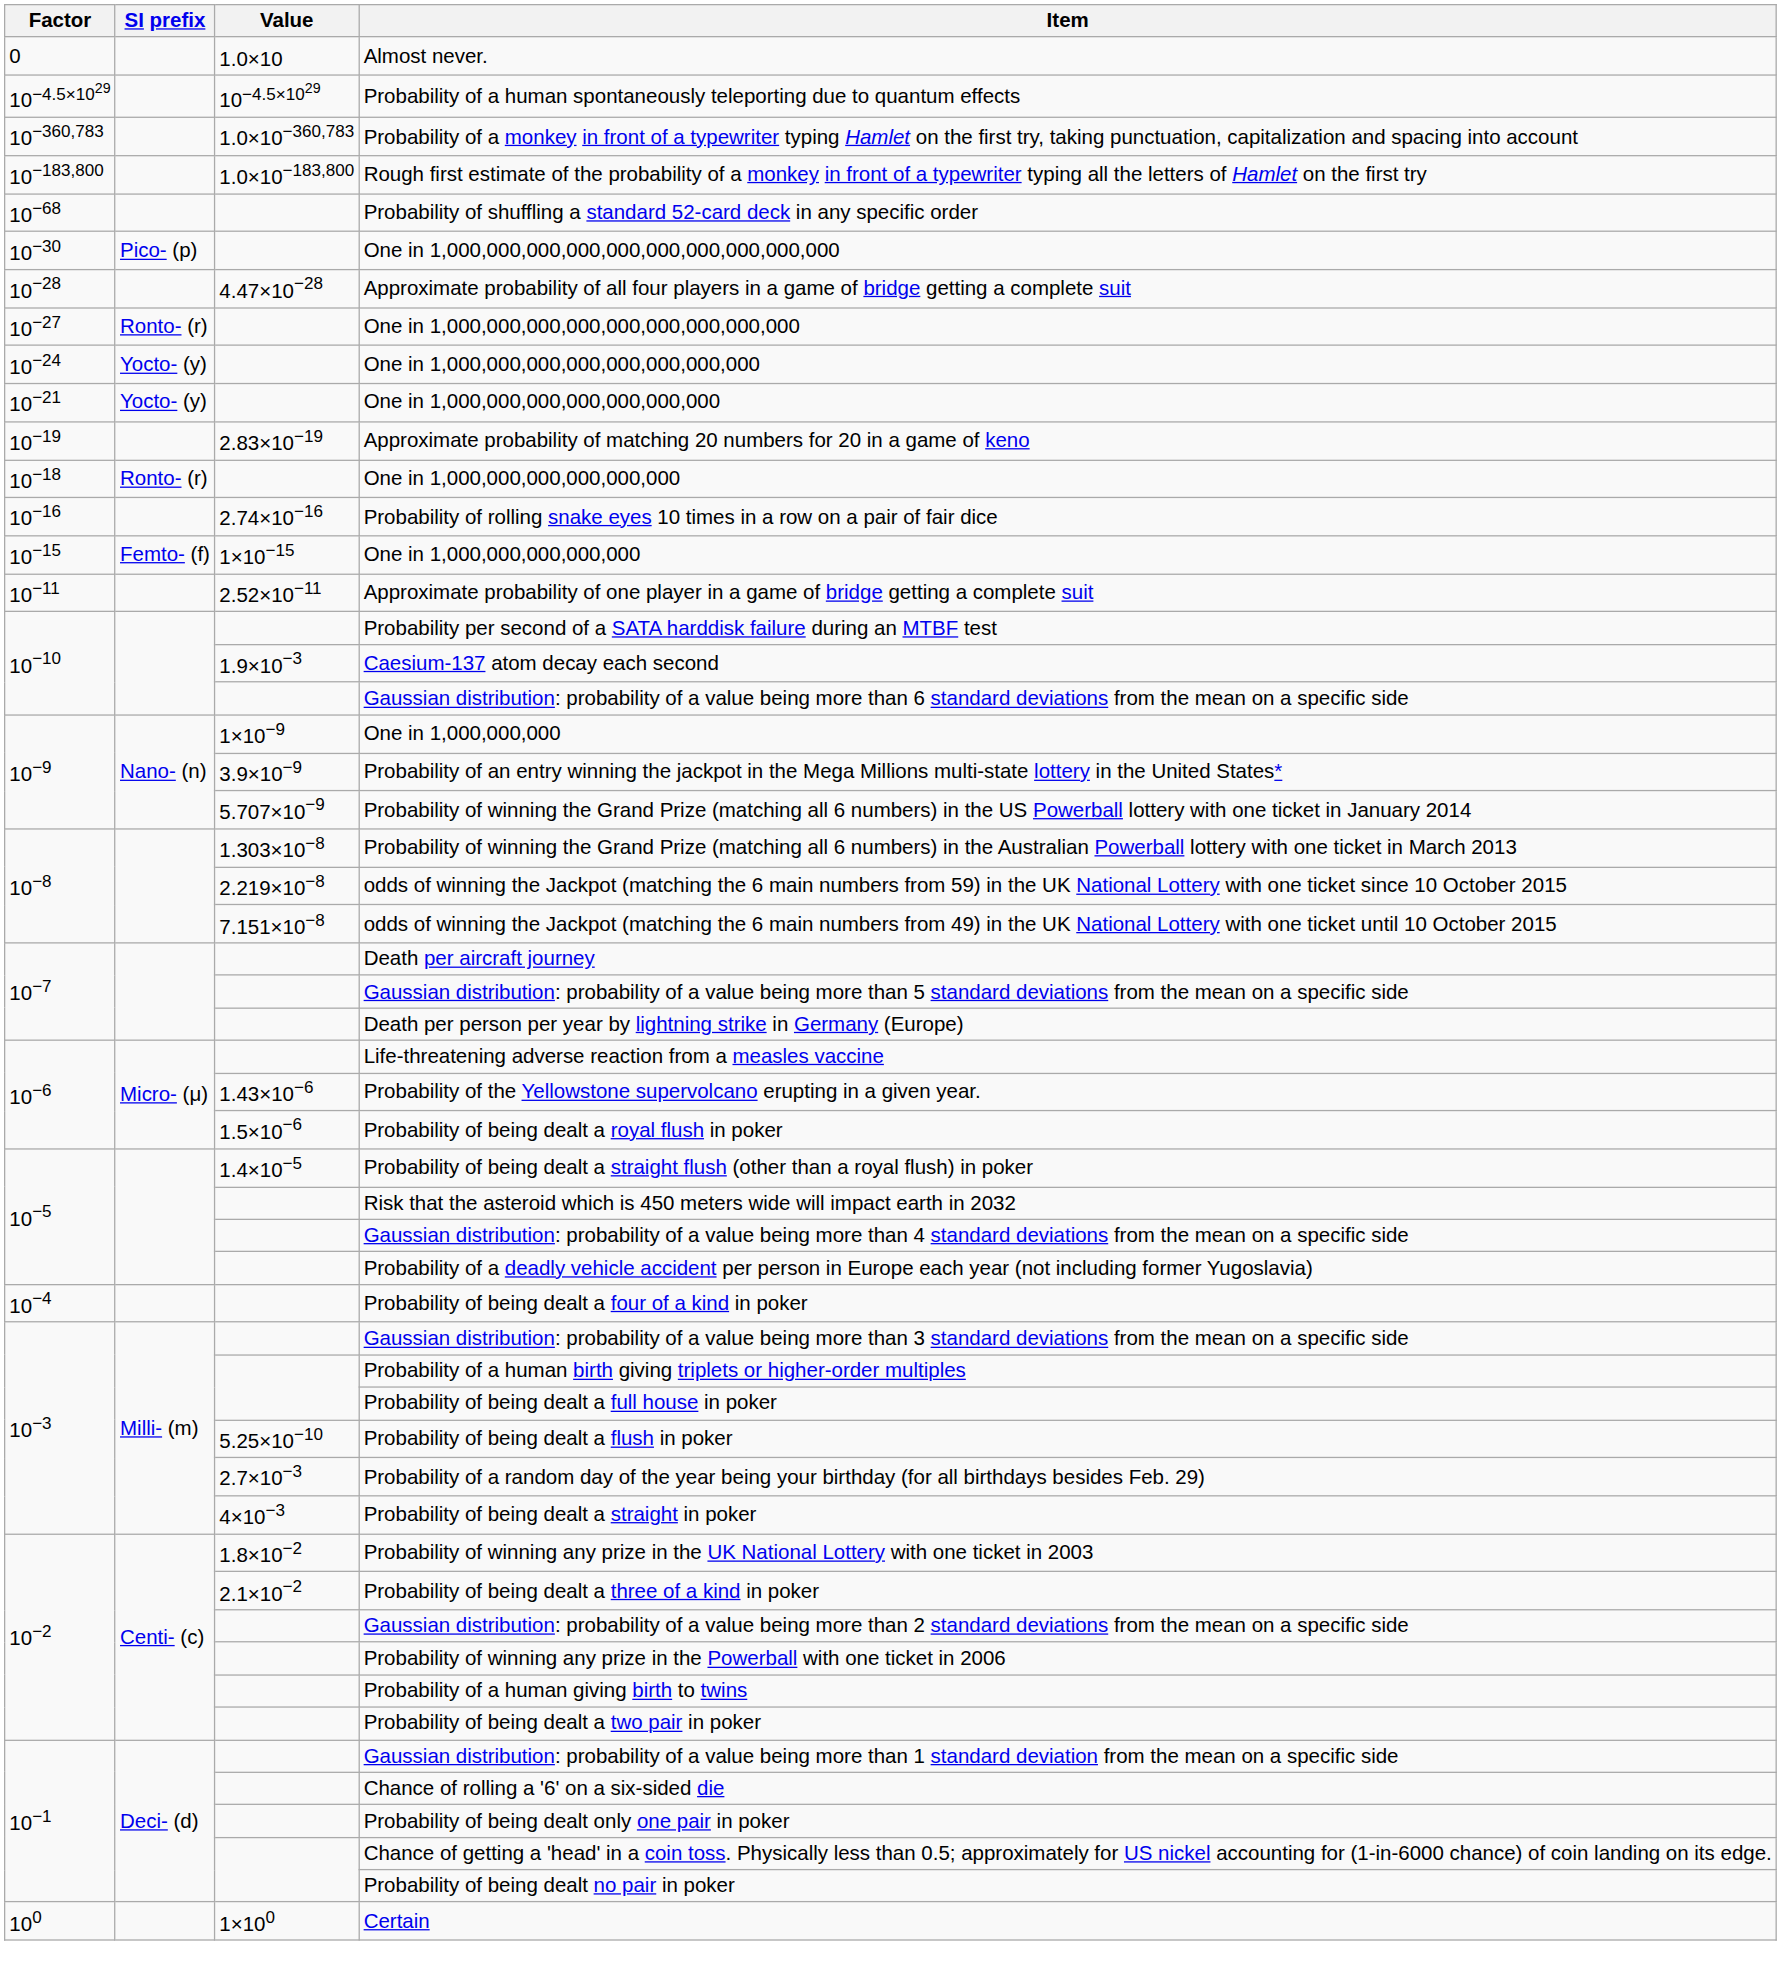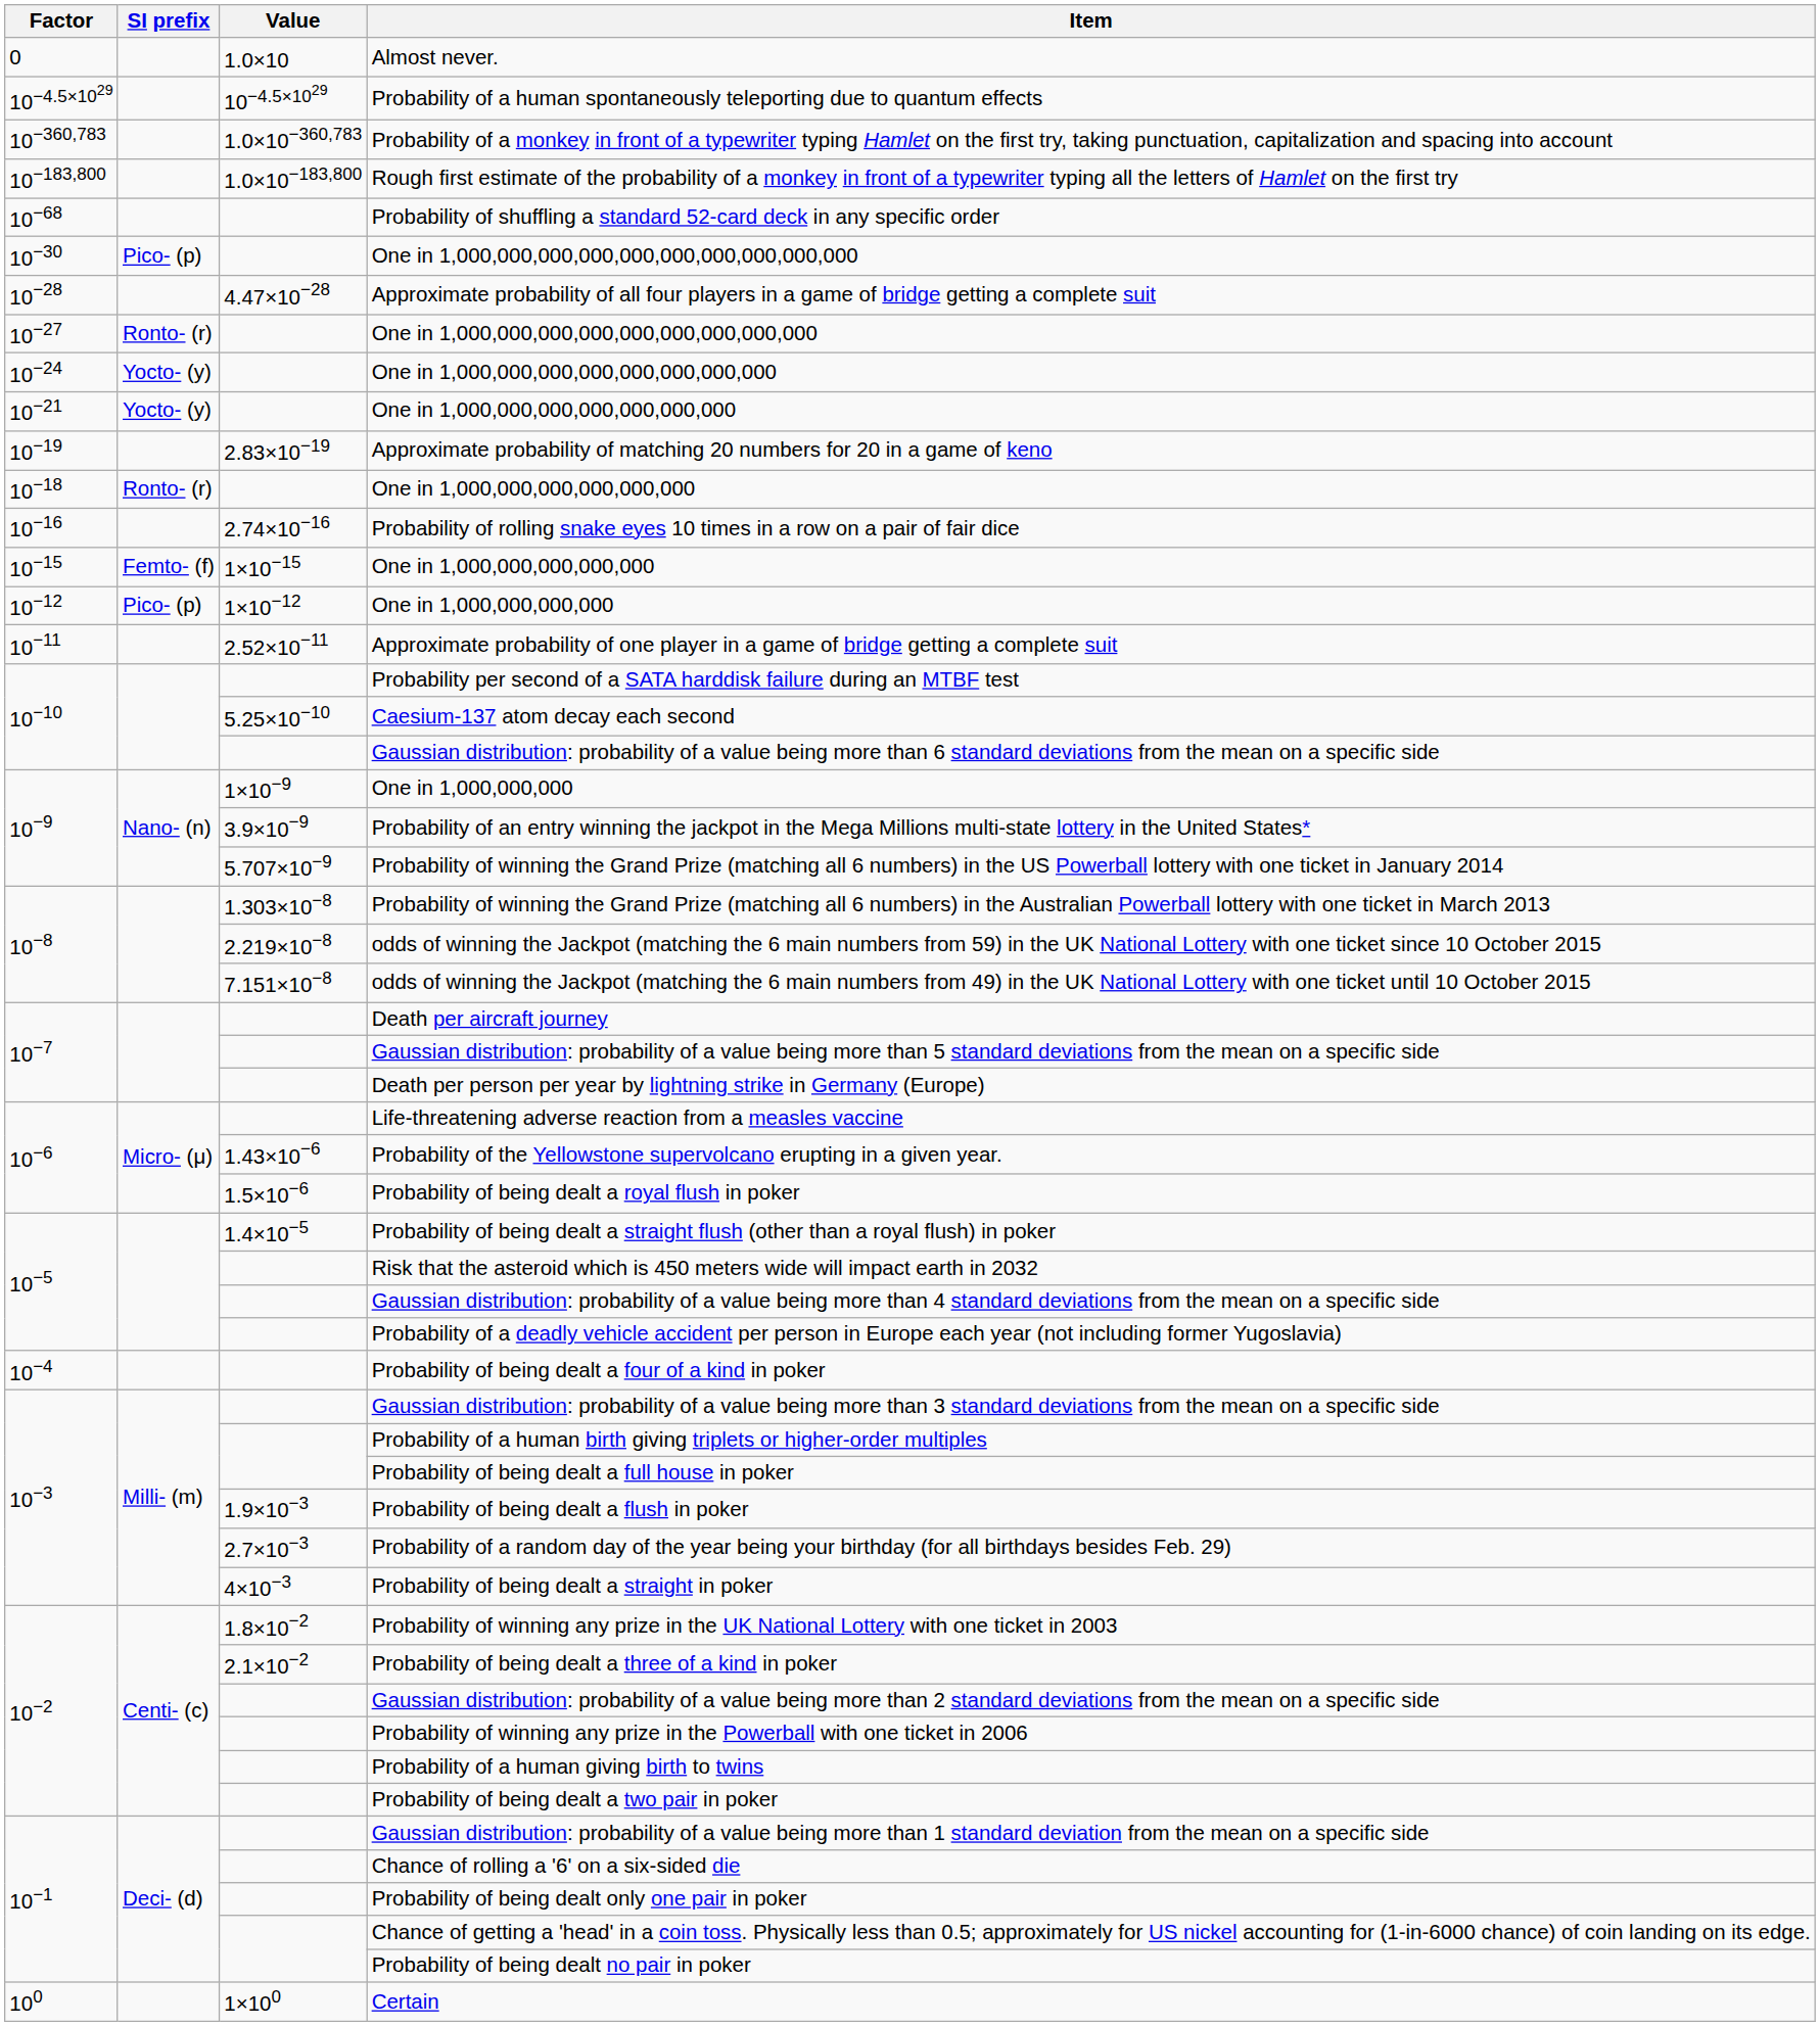+ row: 10−12 | Pico- (p) | 1×10−12 | One in 1,000,000,000,000
Caesium-137 atom decay each second | Value: 1.9×10−3 -> 5.25×10−10
Probability of being dealt a flush in poker | Value: 5.25×10−10 -> 1.9×10−3
